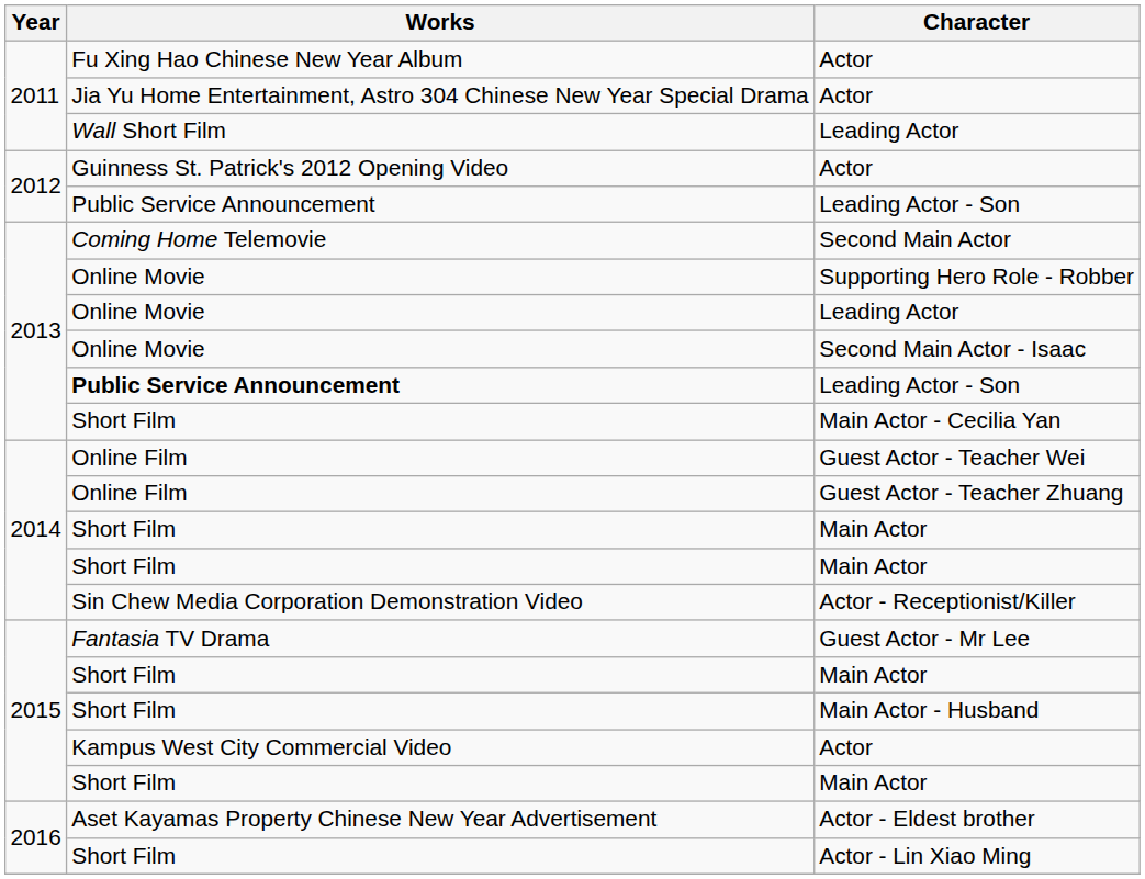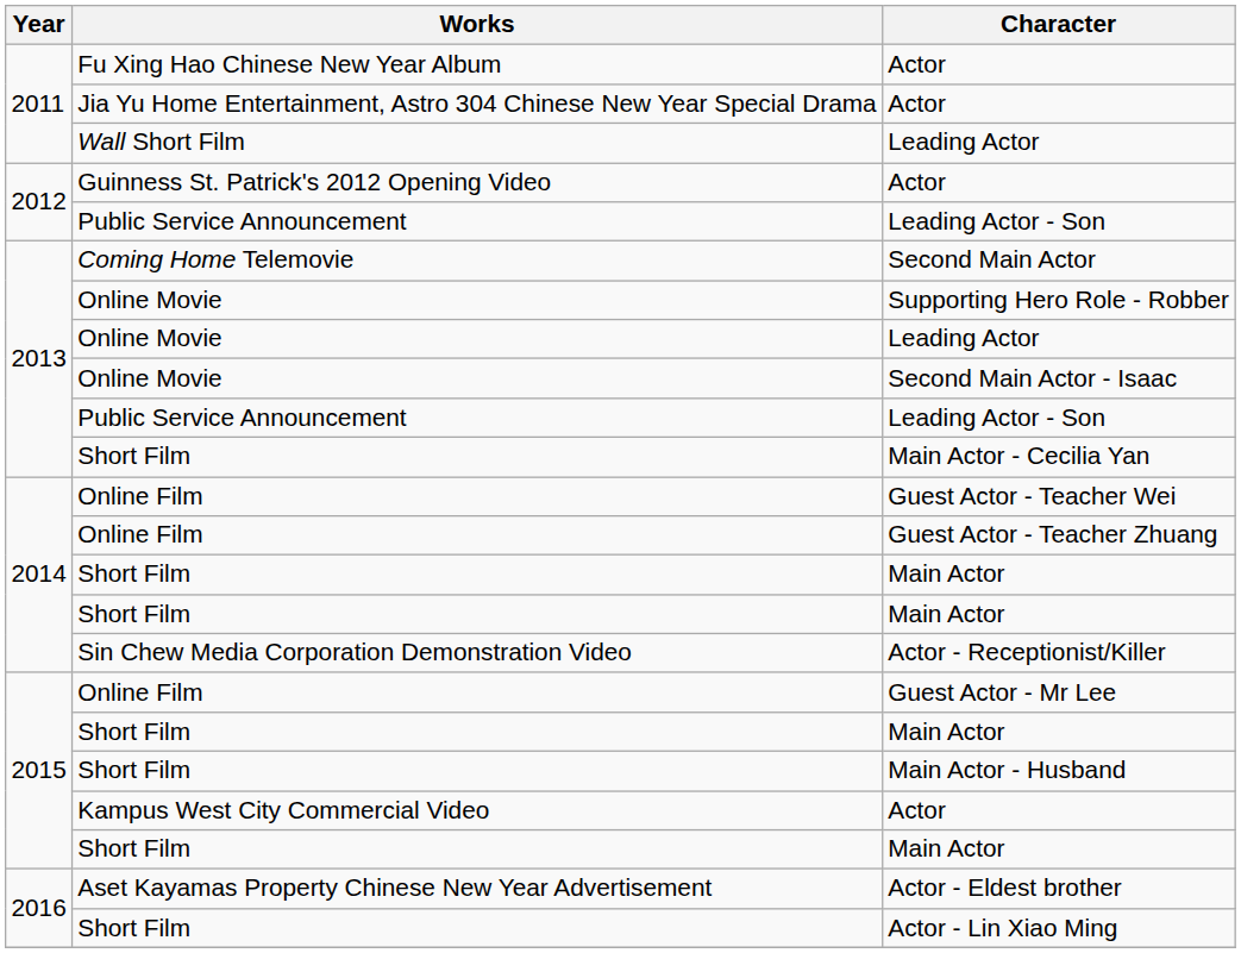2013 / Leading Actor - Son | Works: bold -> normal
Guest Actor - Mr Lee | Works: Fantasia TV Drama -> Online Film
